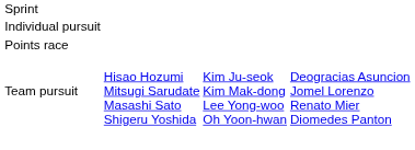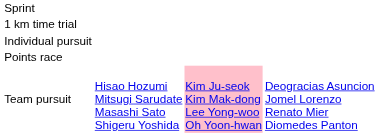+ row: 1 km time trial
Team pursuit | column 3: no background -> pink background
